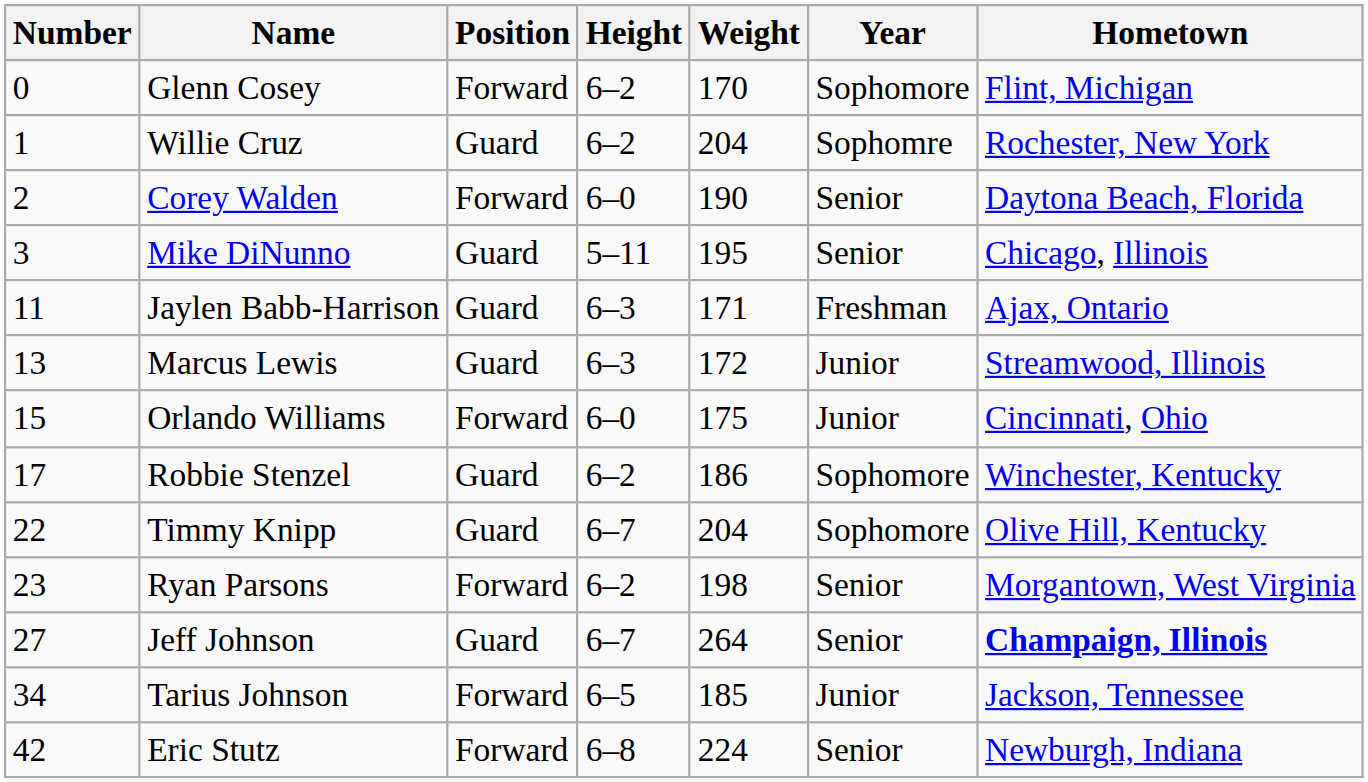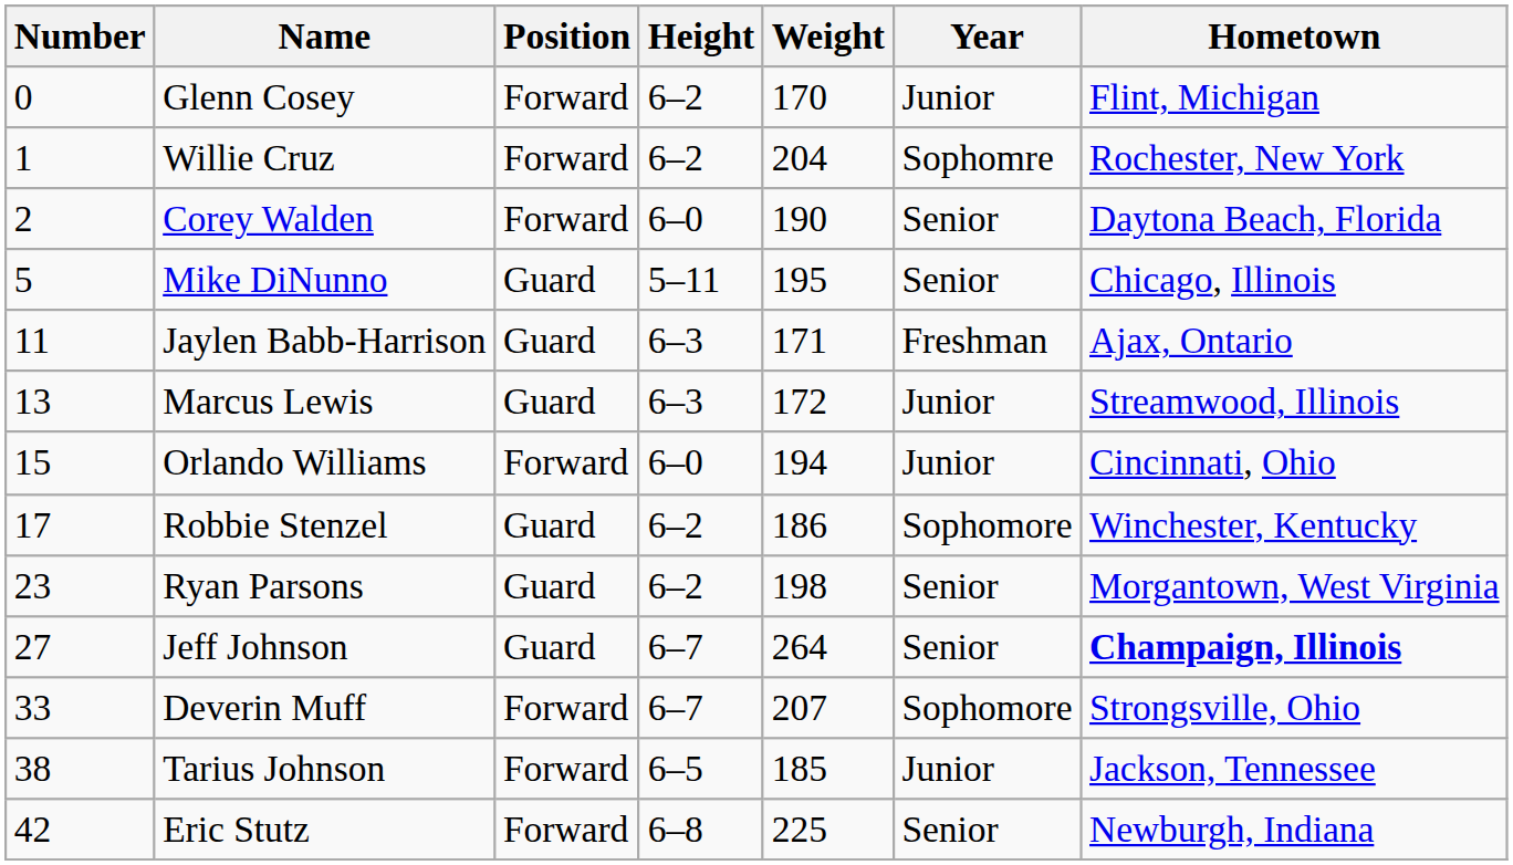Glenn Cosey | Year: Sophomore -> Junior
Willie Cruz | Position: Guard -> Forward
Mike DiNunno | Number: 3 -> 5
Orlando Williams | Weight: 175 -> 194
- row: 22 | Timmy Knipp | Guard | 6–7 | 204 | Sophomore | Olive Hill, Kentucky
Ryan Parsons | Position: Forward -> Guard
+ row: 33 | Deverin Muff | Forward | 6–7 | 207 | Sophomore | Strongsville, Ohio
Tarius Johnson | Number: 34 -> 38
Eric Stutz | Weight: 224 -> 225
